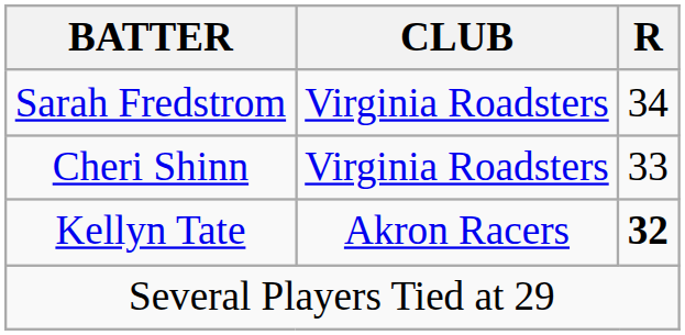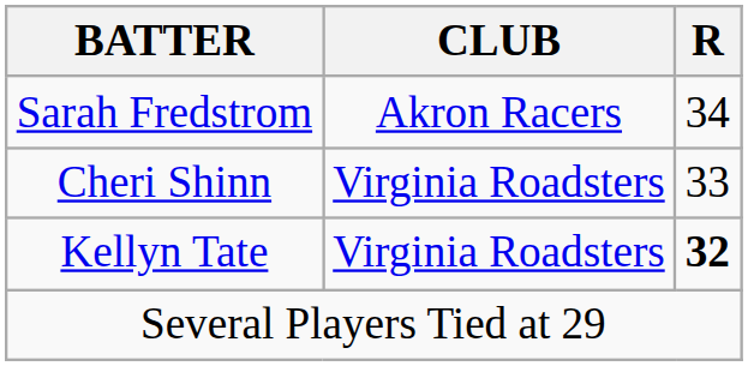Sarah Fredstrom | CLUB: Virginia Roadsters -> Akron Racers
Kellyn Tate | CLUB: Akron Racers -> Virginia Roadsters
